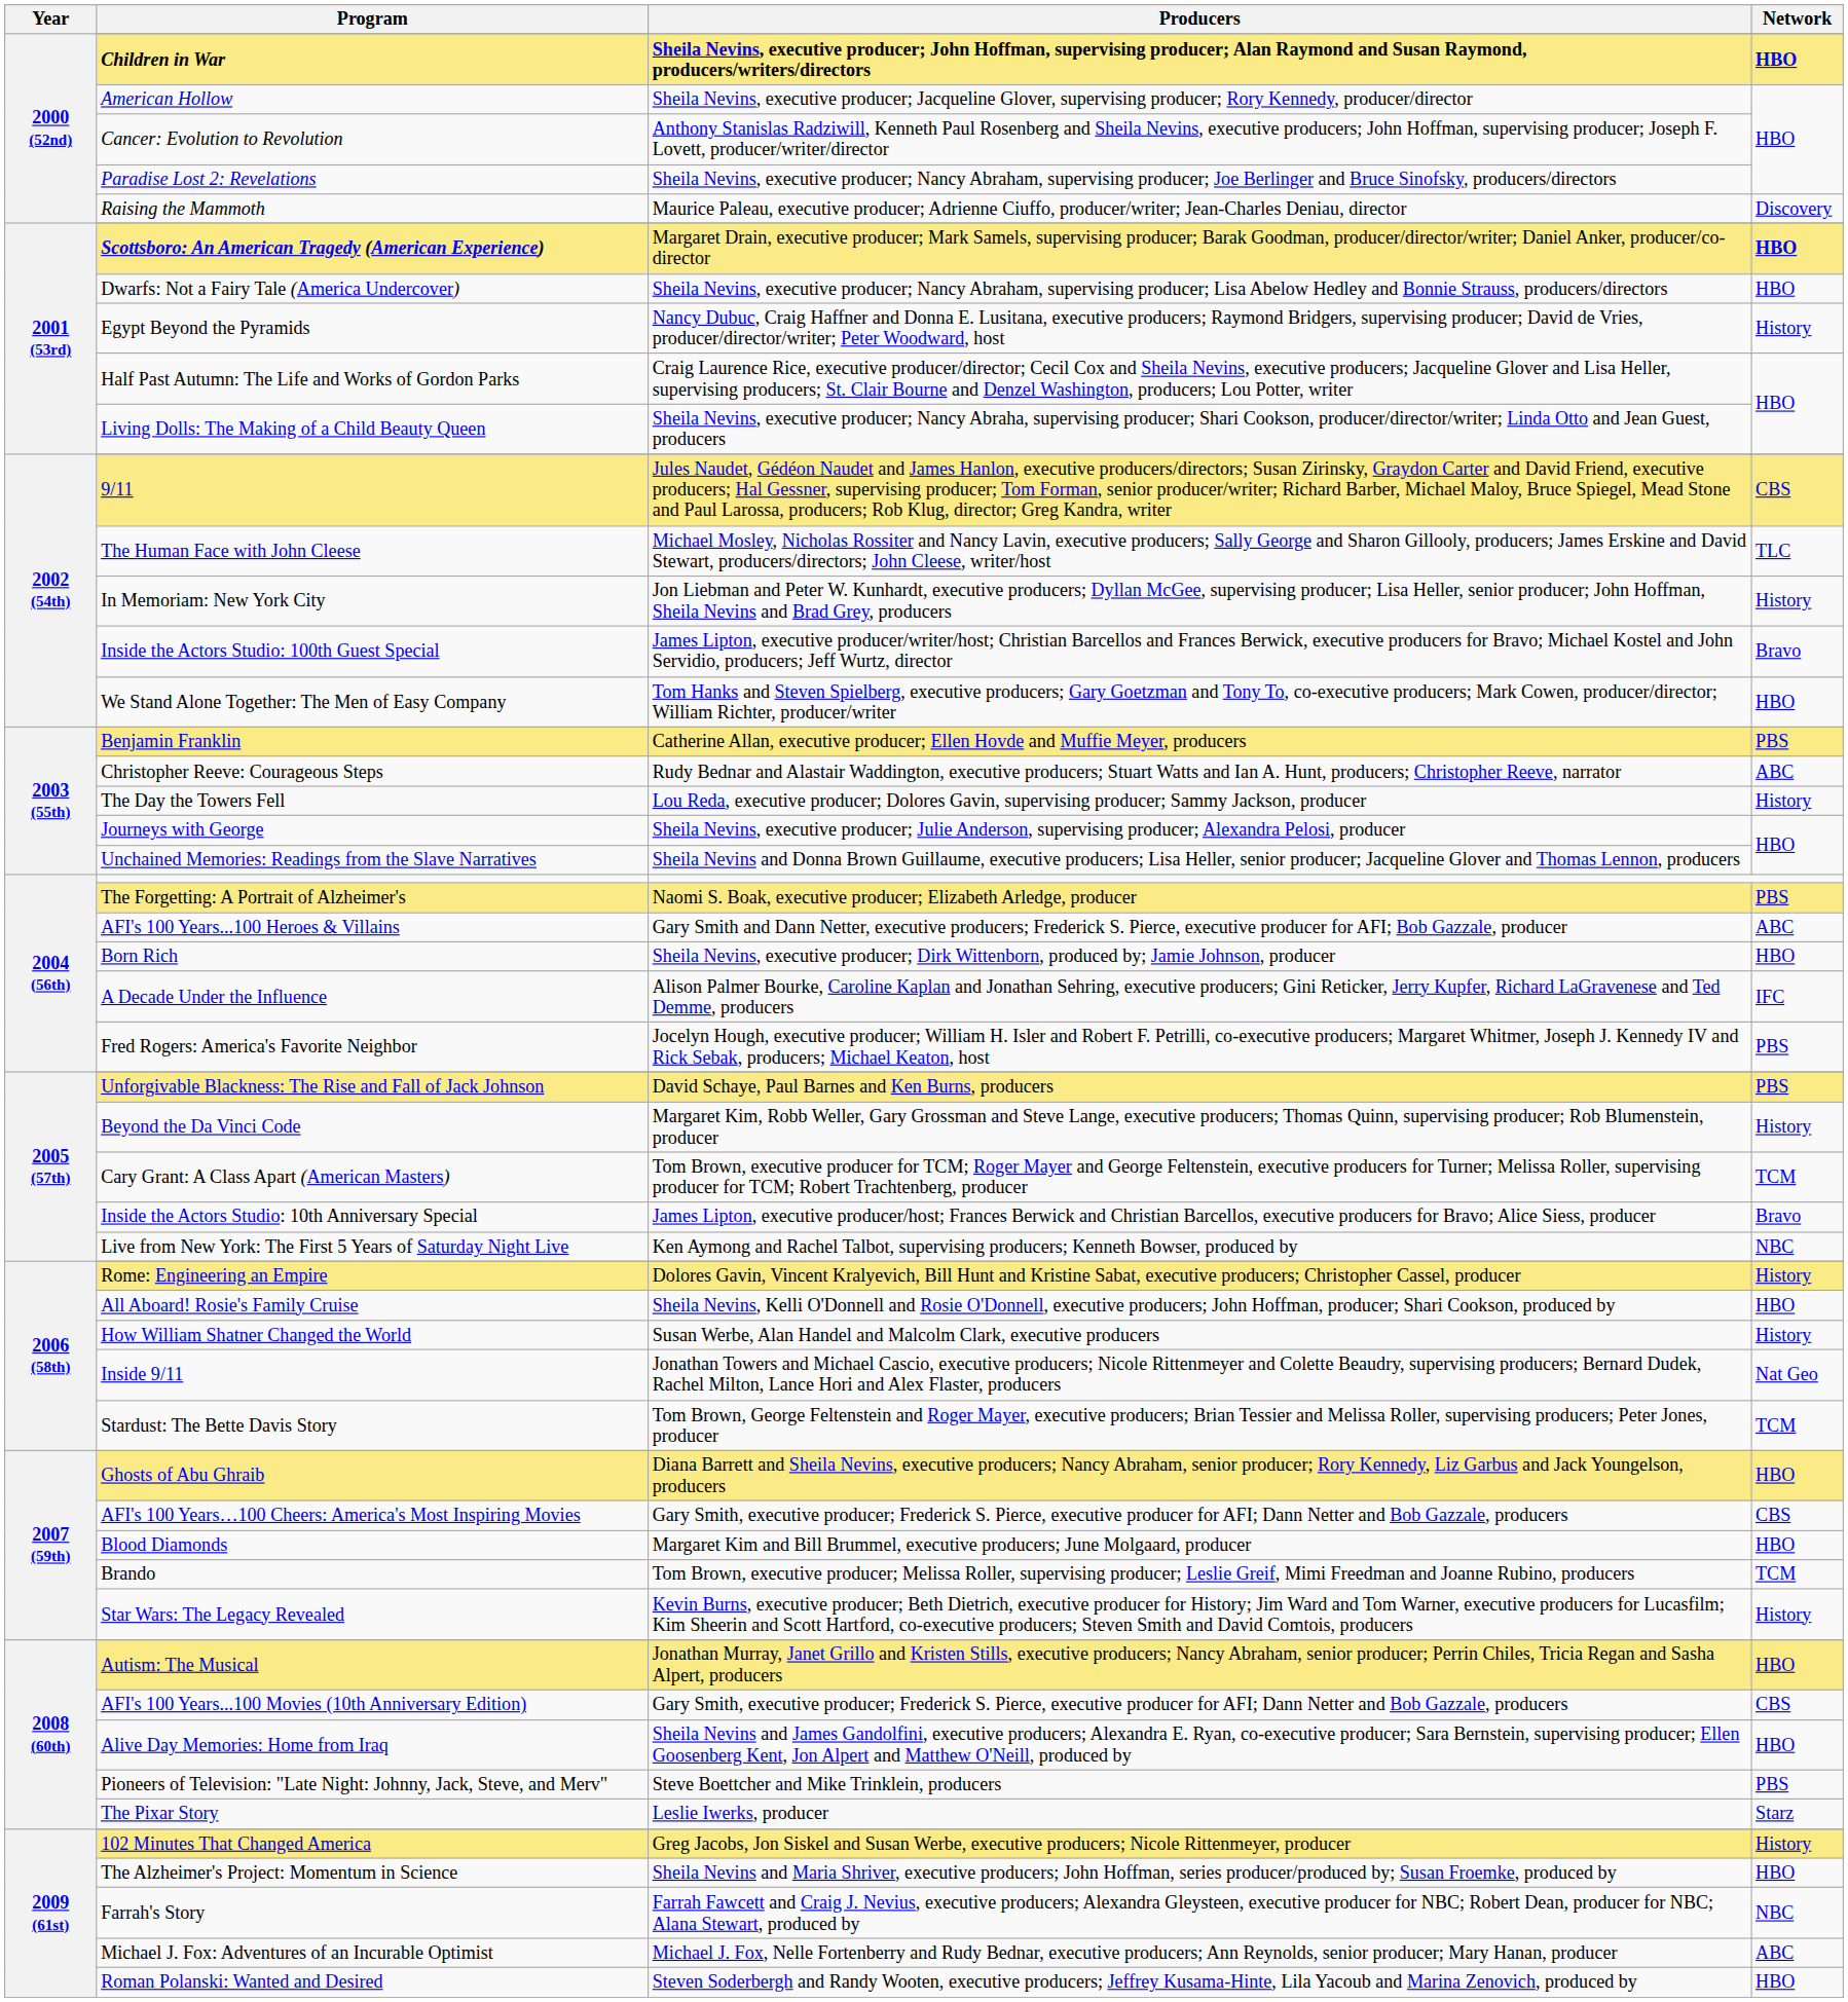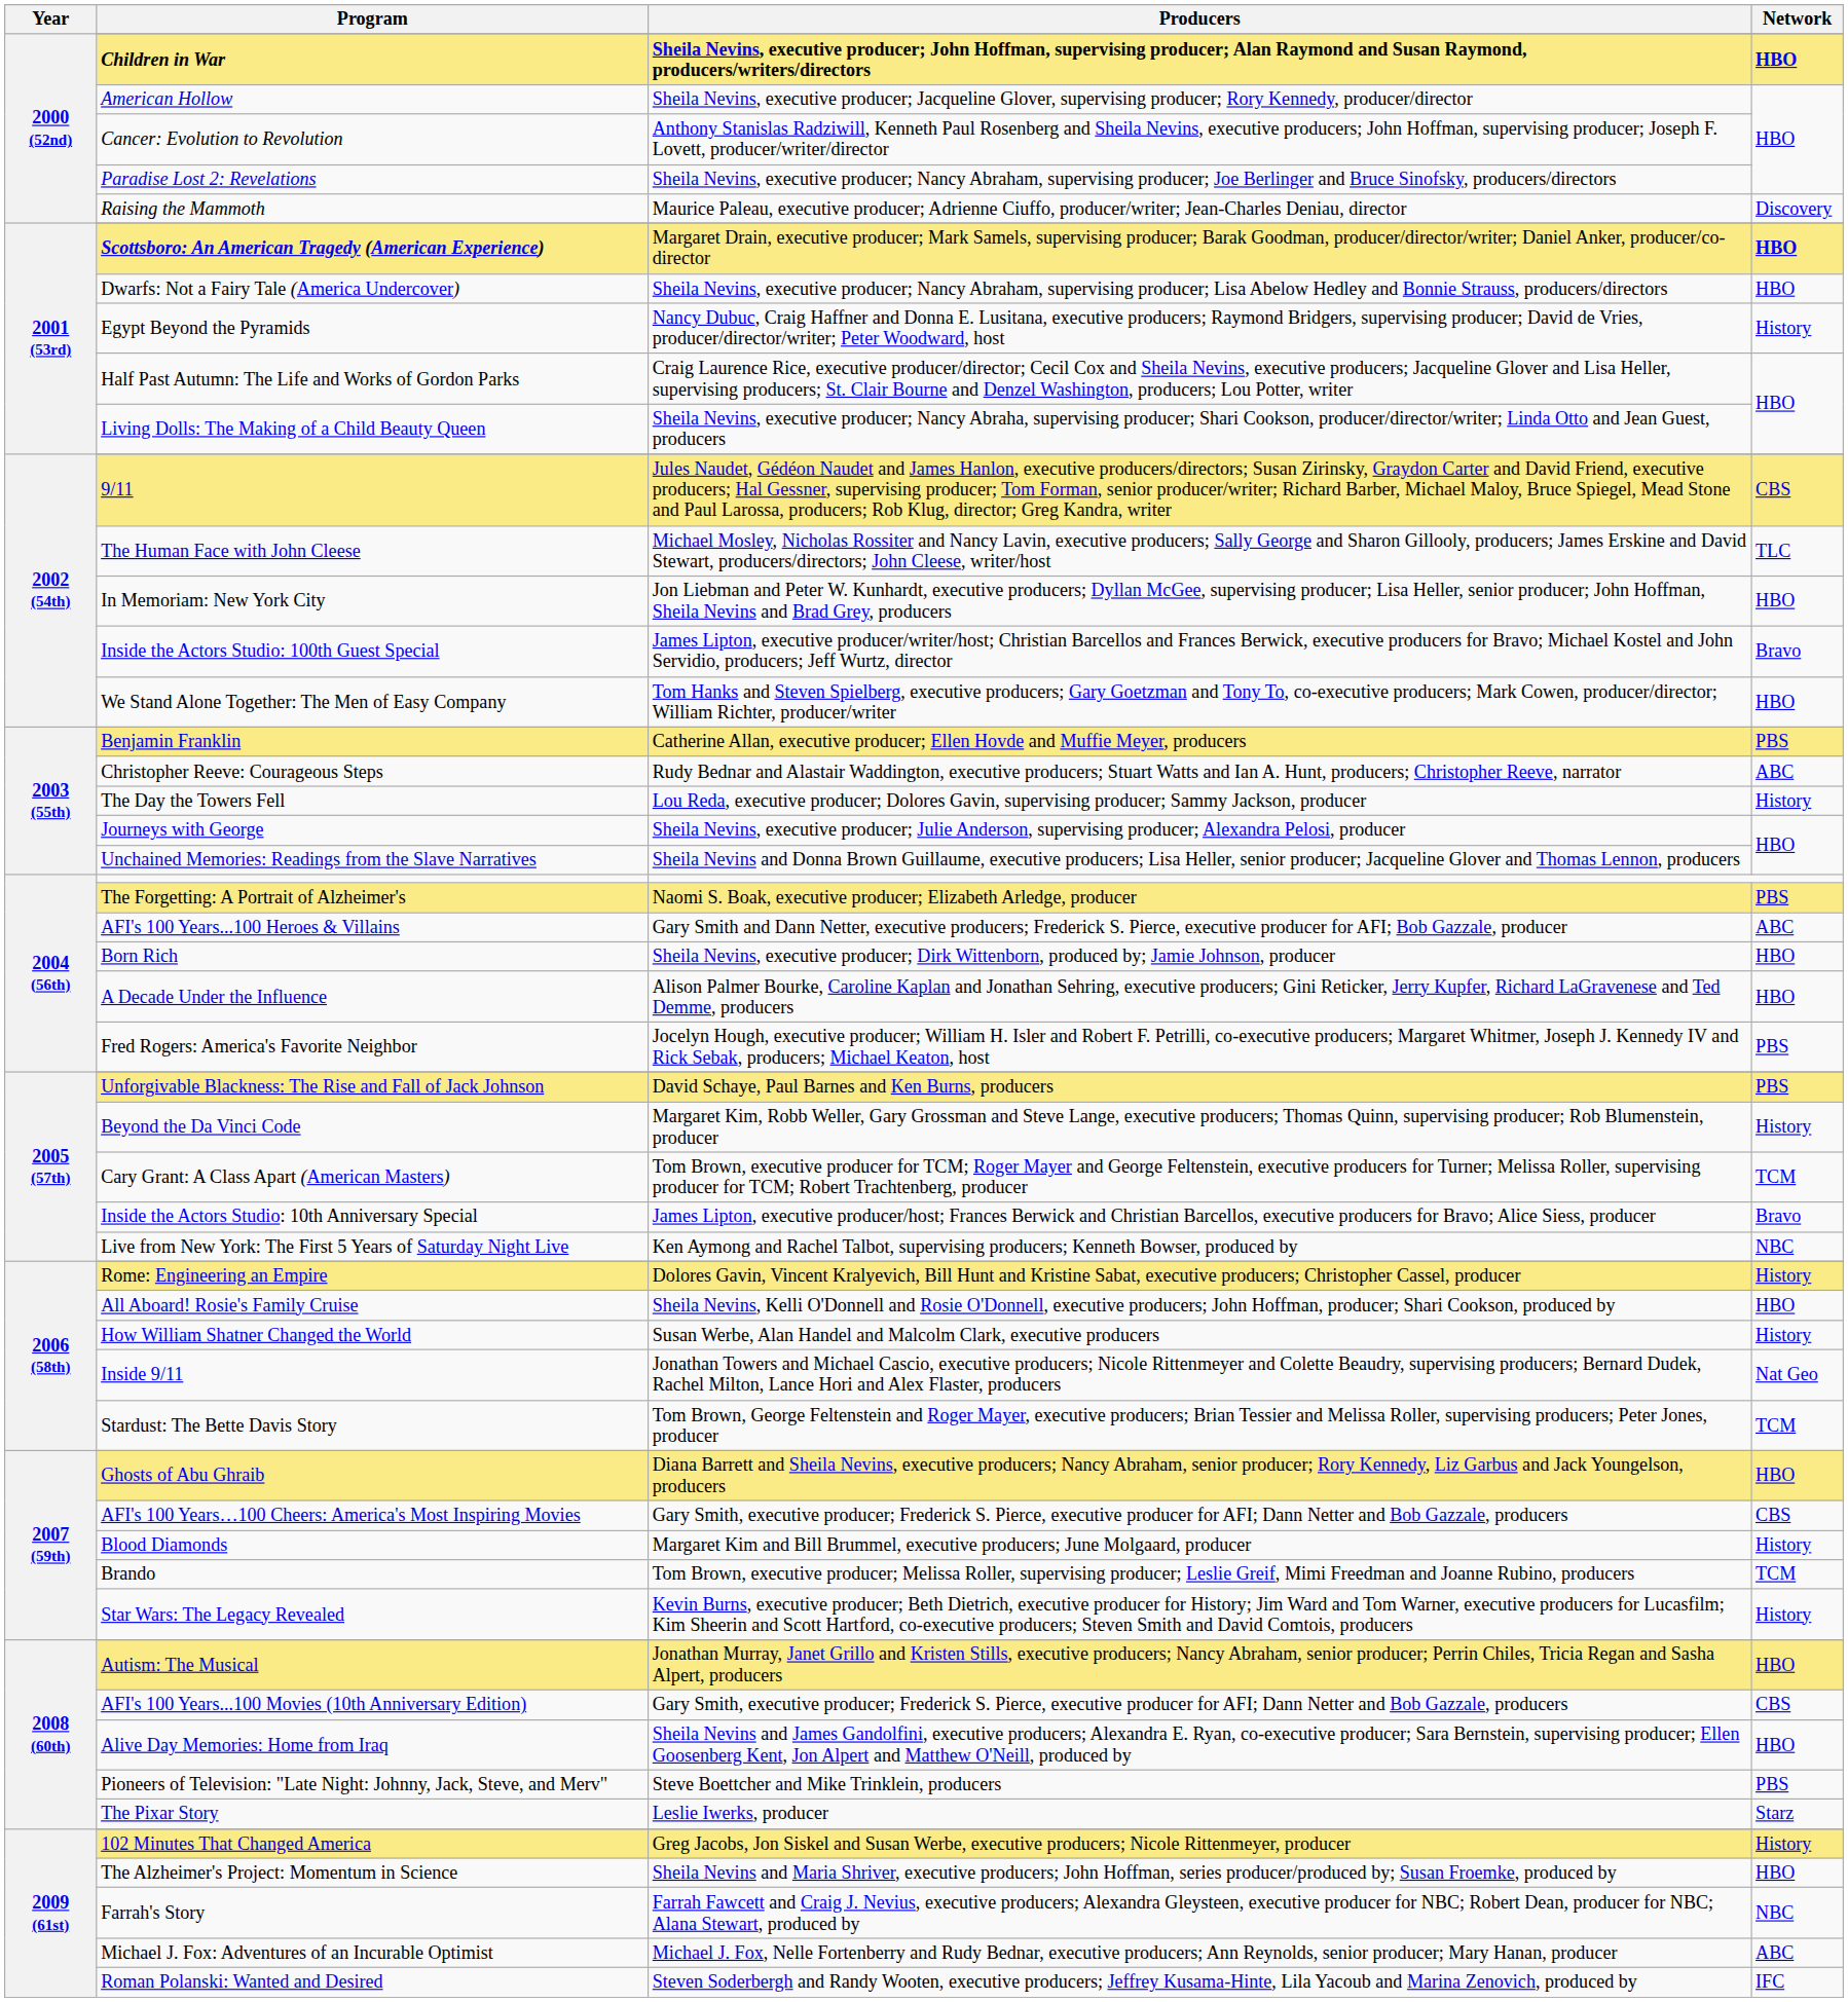In Memoriam: New York City | Network: History -> HBO
A Decade Under the Influence | Network: IFC -> HBO
Blood Diamonds | Network: HBO -> History
Roman Polanski: Wanted and Desired | Network: HBO -> IFC
